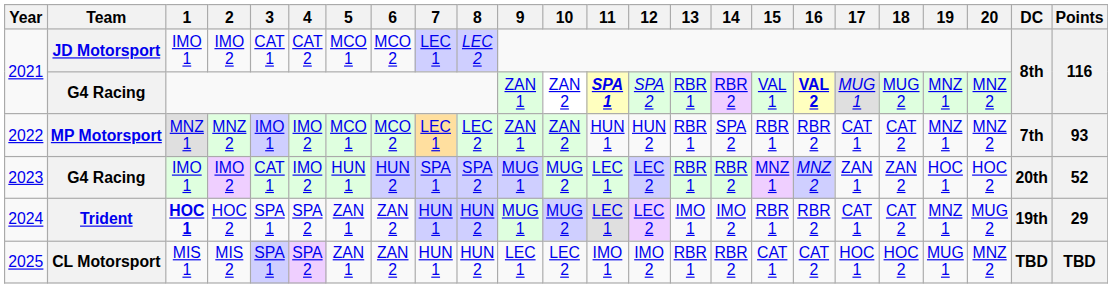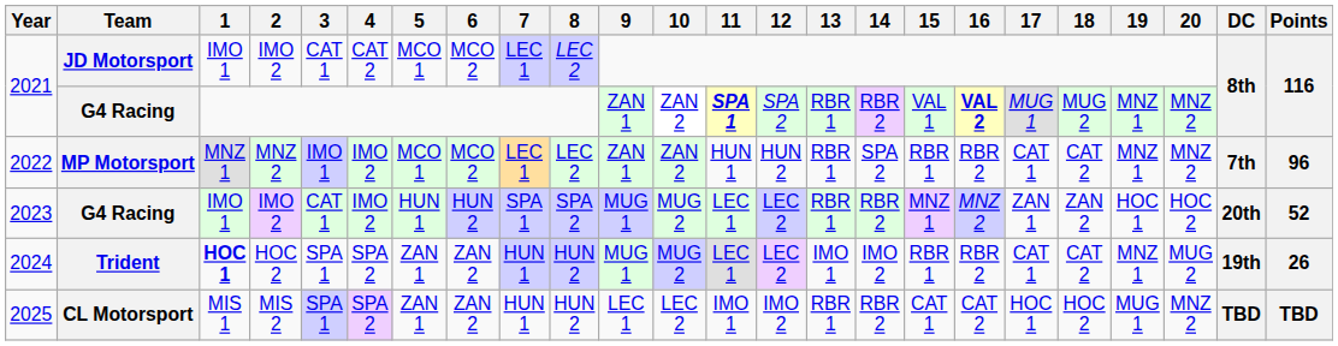2022 | Points: 93 -> 96
2024 | Points: 29 -> 26
